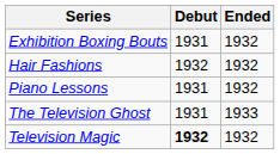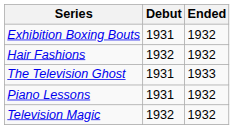rows swapped: Piano Lessons <-> The Television Ghost
Television Magic | Debut: bold -> normal
